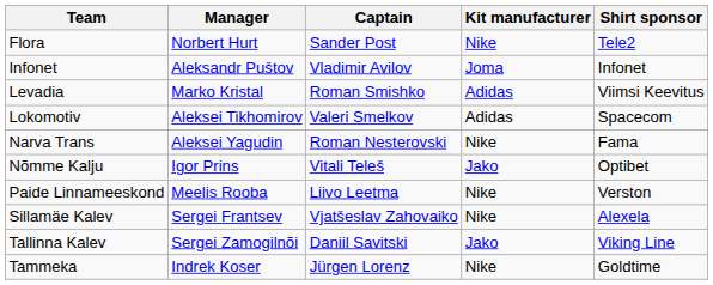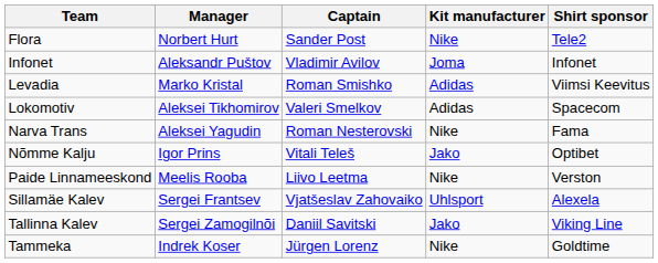Sillamäe Kalev | Kit manufacturer: Nike -> Uhlsport
